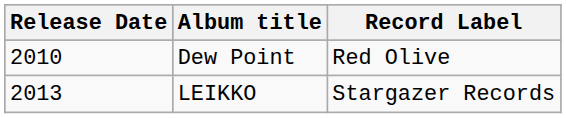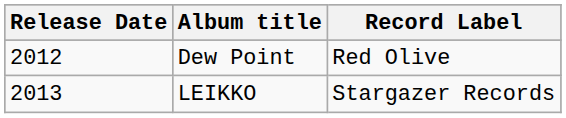Dew Point | Release Date: 2010 -> 2012
